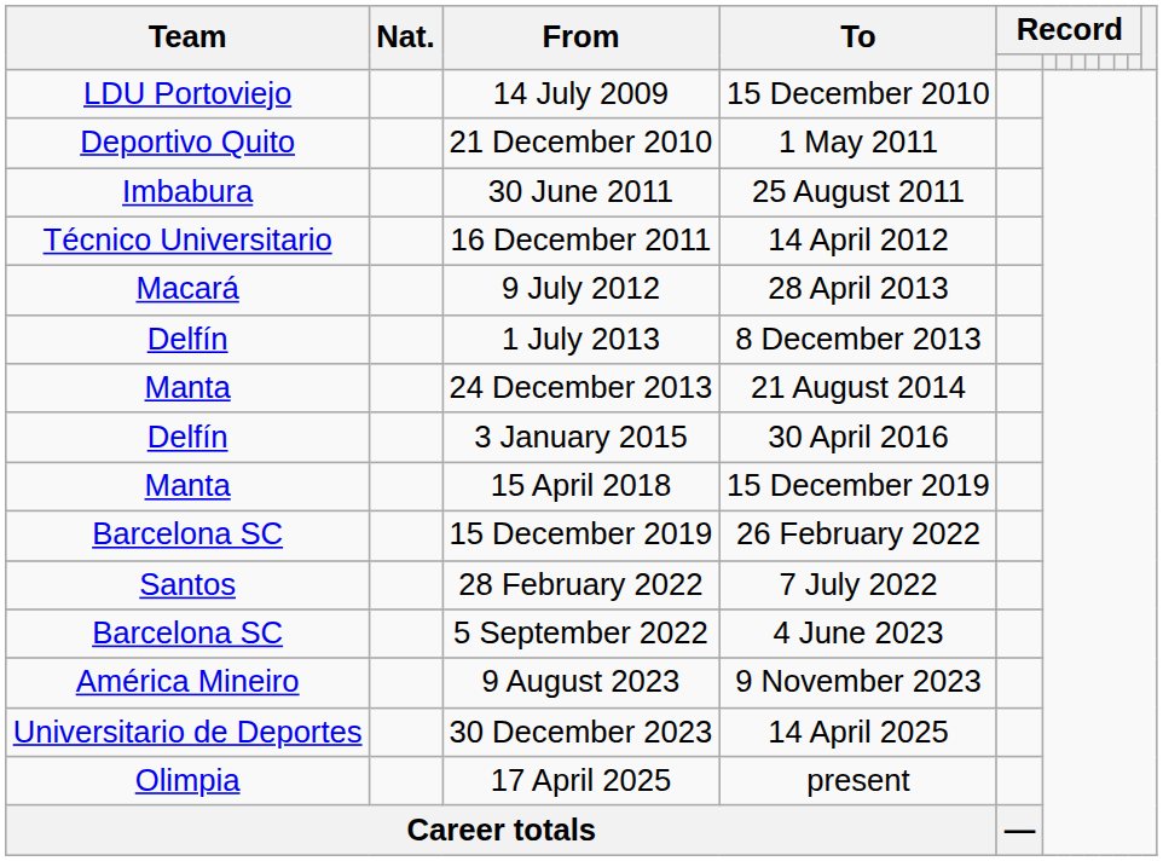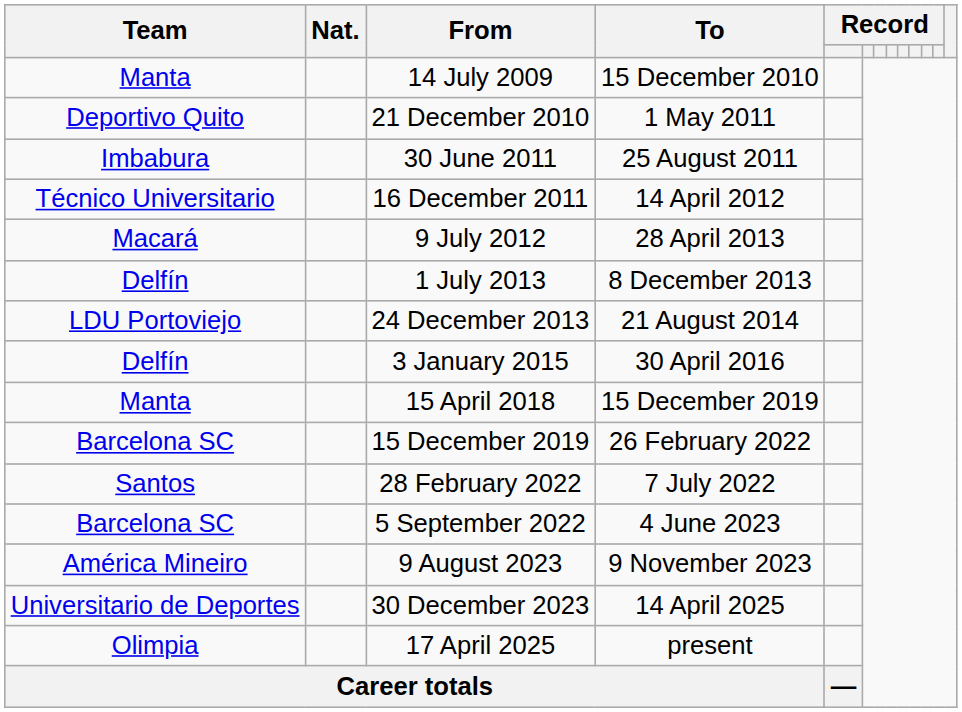14 July 2009 | Team: LDU Portoviejo -> Manta
24 December 2013 | Team: Manta -> LDU Portoviejo
